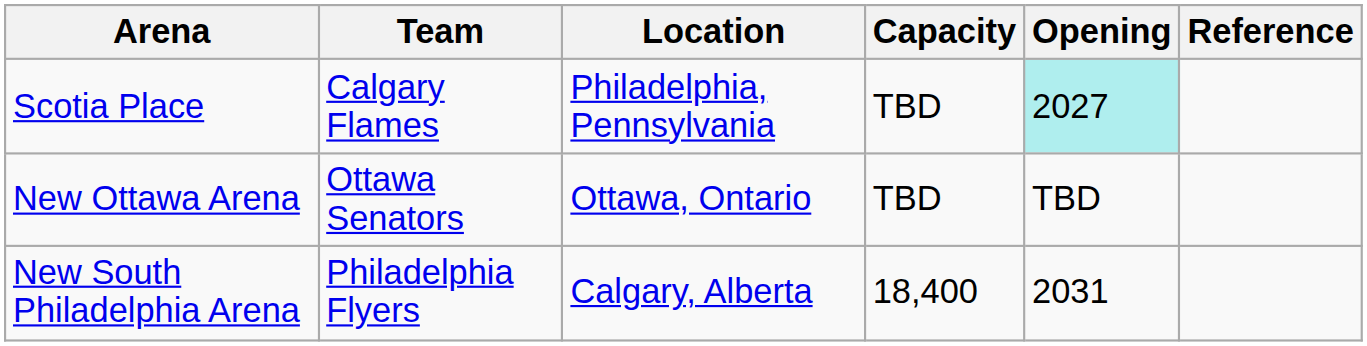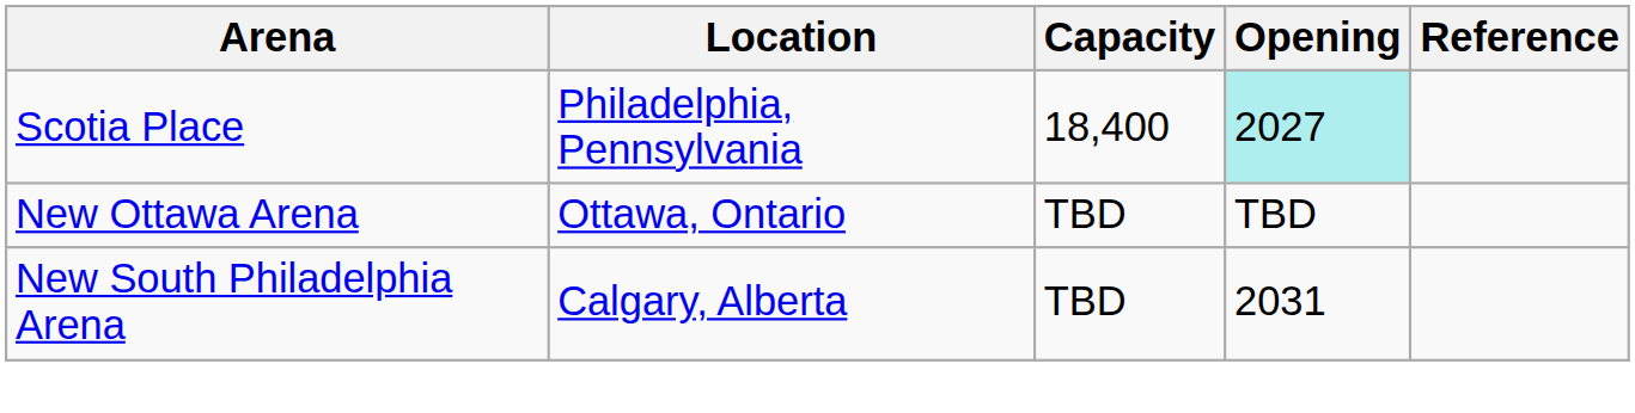- column: Team | Calgary Flames | Ottawa Senators | Philadelphia Flyers
Scotia Place | Capacity: TBD -> 18,400
New South Philadelphia Arena | Capacity: 18,400 -> TBD
